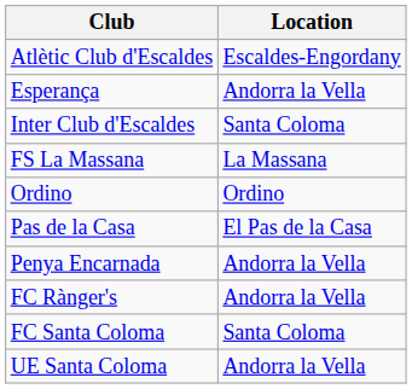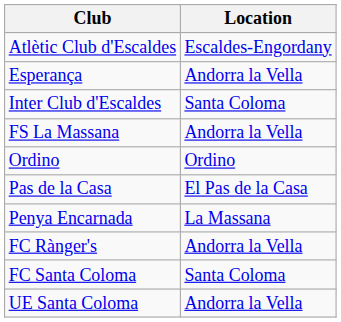FS La Massana | Location: La Massana -> Andorra la Vella
Penya Encarnada | Location: Andorra la Vella -> La Massana
